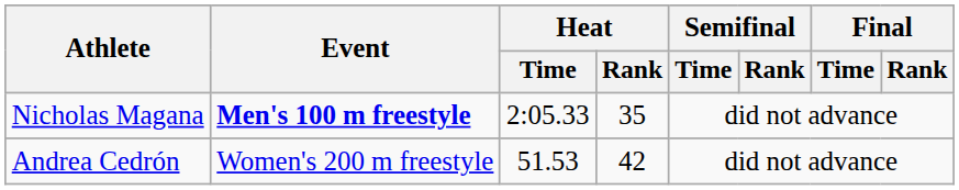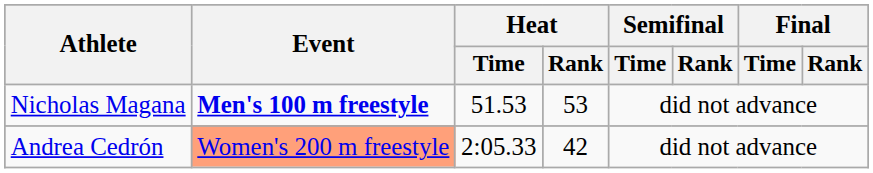Nicholas Magana | Heat / Time: 2:05.33 -> 51.53
Nicholas Magana | Heat / Rank: 35 -> 53
Andrea Cedrón | Event: no background -> lightsalmon background
Andrea Cedrón | Heat / Time: 51.53 -> 2:05.33
